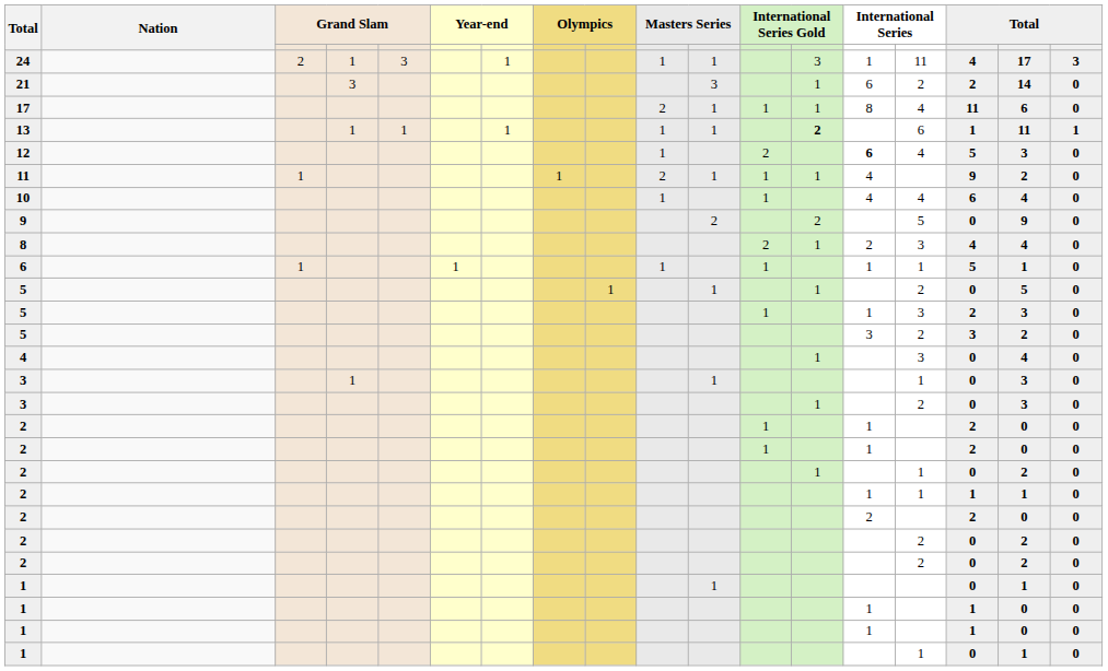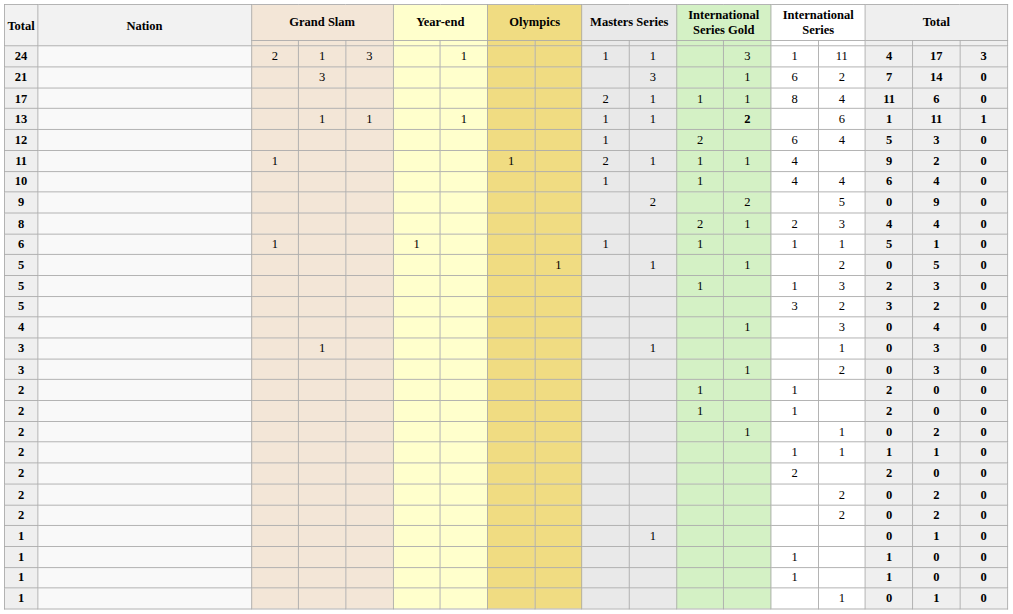21 | column 16: 2 -> 7
12 | column 14: bold -> normal
